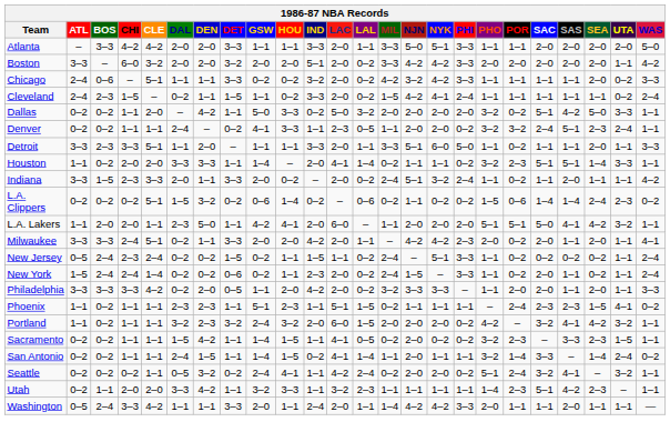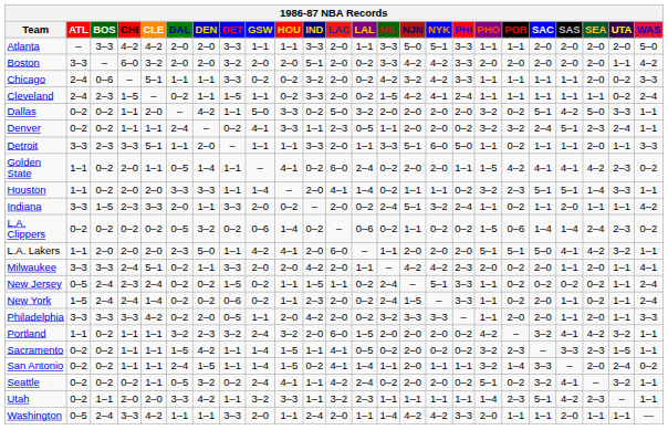+ row: Golden State | 1–1 | 0–2 | 2–0 | 1–1 | 0–5 | 1–4 | 1–1 | – | 4–1 | 0–2 | 6–0 | 2–4 | 0–2 | 2–0 | 2–0 | 1–1 | 1–5 | 4–2 | 4–1 | 4–1 | 4–2 | 2–3 | 0–2
L.A. Clippers | CLE: 5–1 -> 0–2
L.A. Clippers | DAL: 1–5 -> 0–5
L.A. Lakers | CLE: 1–1 -> 2–0
- row: Phoenix | 1–1 | 0–2 | 1–1 | 1–1 | 2–3 | 2–3 | 1–1 | 5–1 | 2–3 | 1–1 | 5–1 | 1–5 | 0–2 | 1–1 | 1–1 | 1–1 | – | 2–4 | 2–3 | 2–3 | 1–5 | 4–1 | 0–2
San Antonio | SEA: 1–4 -> 2–0
Seattle | POR: 2–4 -> 0–2
